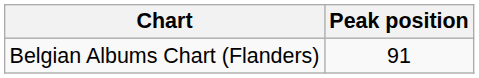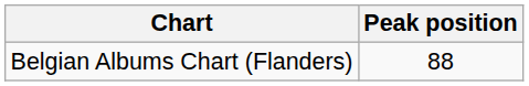Belgian Albums Chart (Flanders) | Peak position: 91 -> 88
